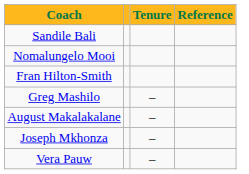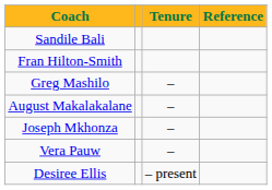- row: Nomalungelo Mooi
+ row: Desiree Ellis | – present
